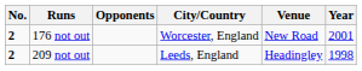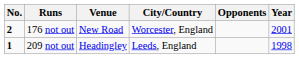columns swapped: Opponents <-> Venue
209 not out | No.: 2 -> 1
